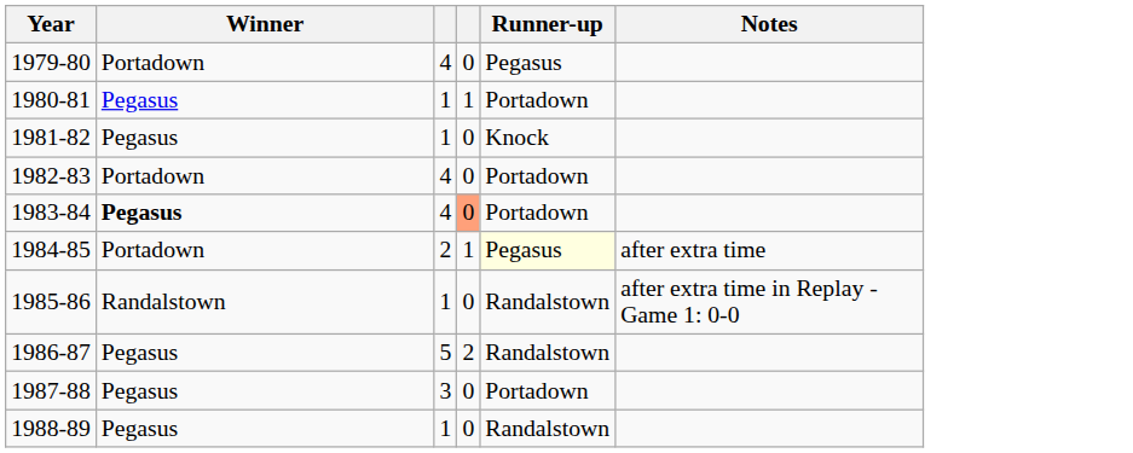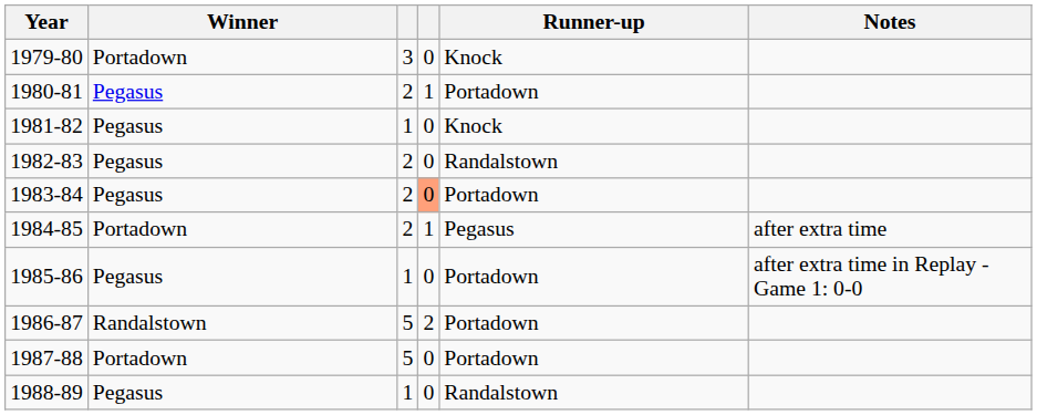1979-80 | column 3: 4 -> 3
1979-80 | Runner-up: Pegasus -> Knock
1980-81 | column 3: 1 -> 2
1982-83 | Winner: Portadown -> Pegasus
1982-83 | column 3: 4 -> 2
1982-83 | Runner-up: Portadown -> Randalstown
1983-84 | Winner: bold -> normal
1983-84 | column 3: 4 -> 2
1984-85 | Runner-up: lightyellow background -> no background
1985-86 | Winner: Randalstown -> Pegasus
1985-86 | Runner-up: Randalstown -> Portadown
1986-87 | Winner: Pegasus -> Randalstown
1986-87 | Runner-up: Randalstown -> Portadown
1987-88 | Winner: Pegasus -> Portadown
1987-88 | column 3: 3 -> 5
